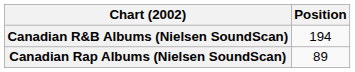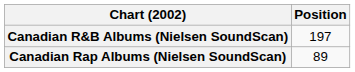Canadian R&B Albums (Nielsen SoundScan) | Position: 194 -> 197
